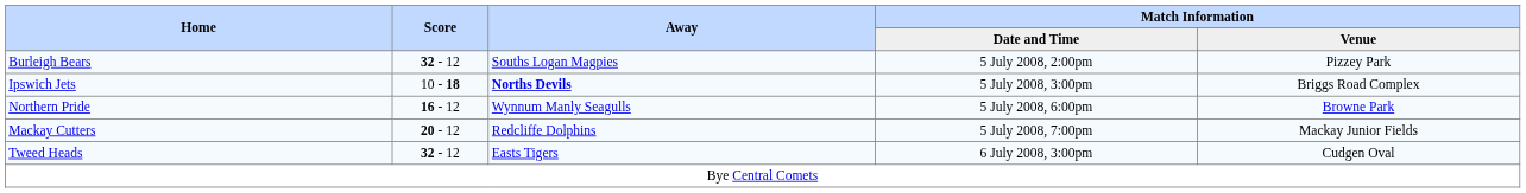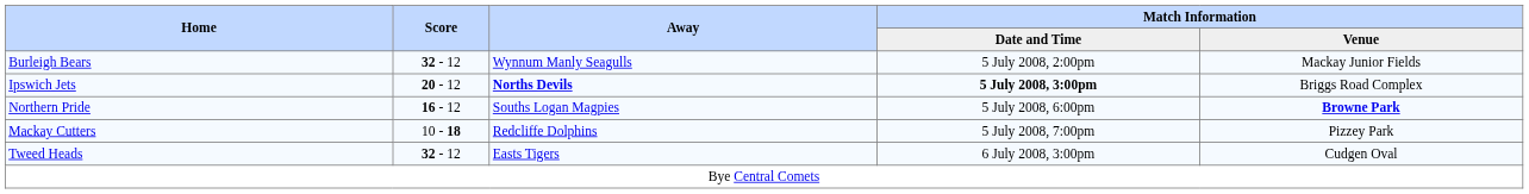Burleigh Bears | Away: Souths Logan Magpies -> Wynnum Manly Seagulls
Burleigh Bears | Match Information / Venue: Pizzey Park -> Mackay Junior Fields
Ipswich Jets | Score: 10 - 18 -> 20 - 12
Ipswich Jets | Match Information / Date and Time: normal -> bold
Northern Pride | Away: Wynnum Manly Seagulls -> Souths Logan Magpies
Northern Pride | Match Information / Venue: normal -> bold
Mackay Cutters | Score: 20 - 12 -> 10 - 18
Mackay Cutters | Match Information / Venue: Mackay Junior Fields -> Pizzey Park
